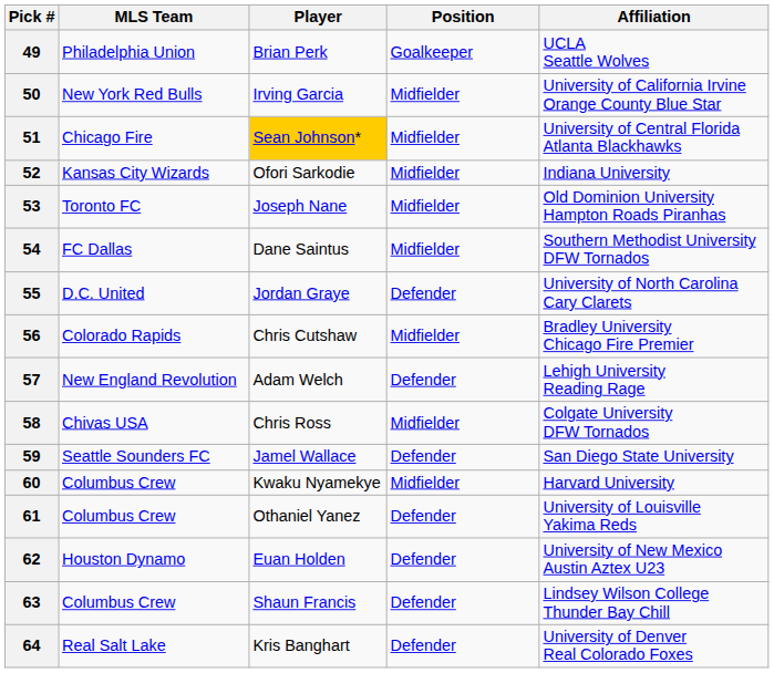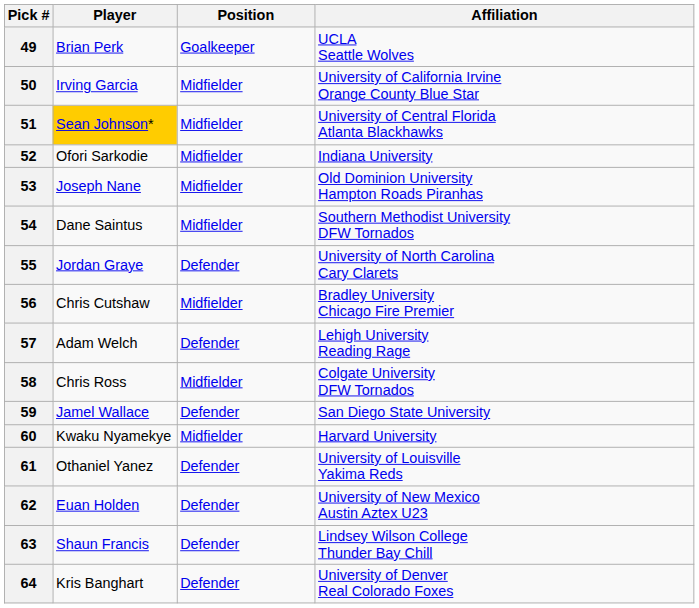- column: MLS Team | Philadelphia Union | New York Red Bulls | Chicago Fire | Kansas City Wizards | Toronto FC | FC Dallas | D.C. United | Colorado Rapids | New England Revolution | Chivas USA | Seattle Sounders FC | Columbus Crew | Columbus Crew | Houston Dynamo | Columbus Crew | Real Salt Lake
